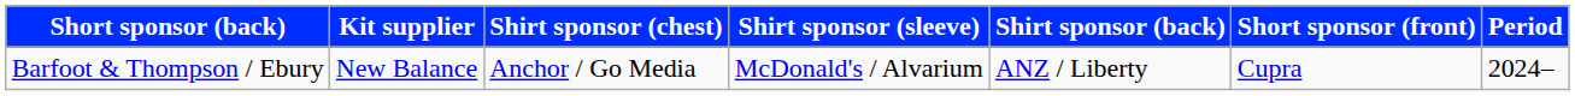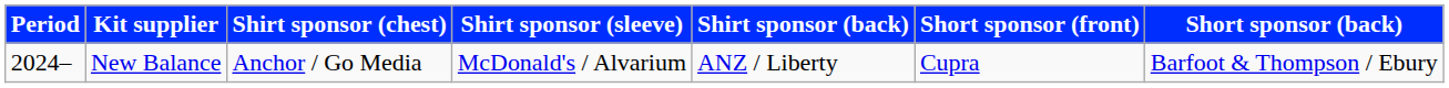columns swapped: Period <-> Short sponsor (back)
